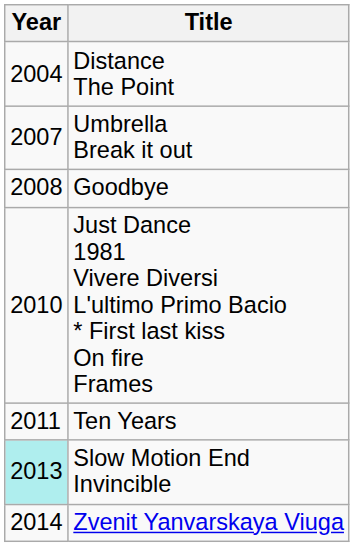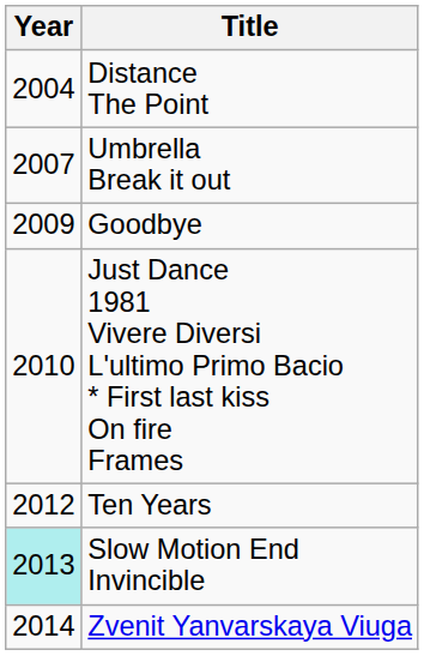Goodbye | Year: 2008 -> 2009
Ten Years | Year: 2011 -> 2012
